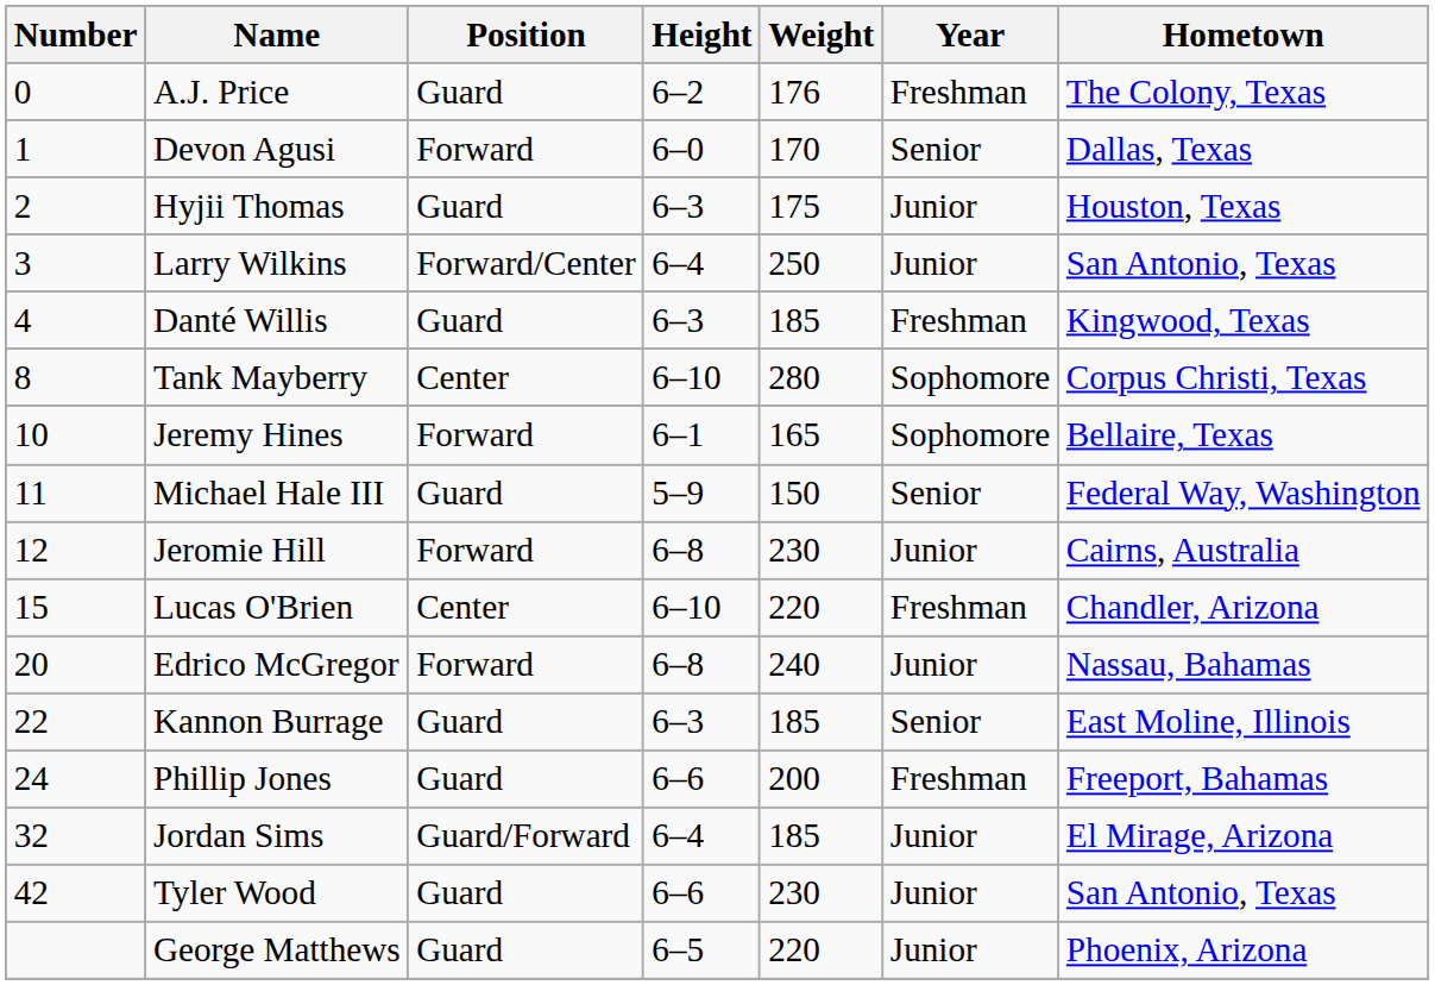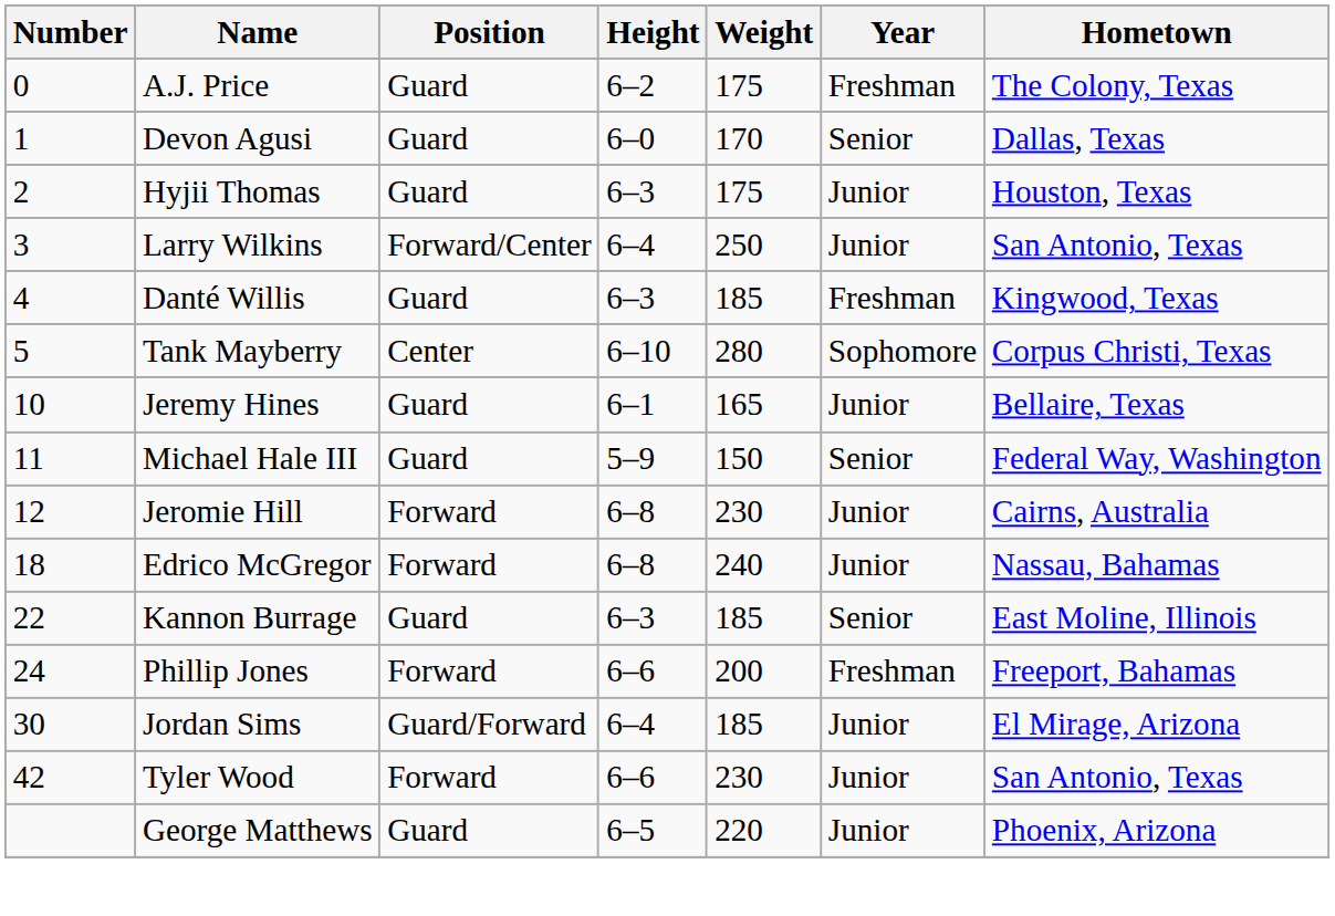A.J. Price | Weight: 176 -> 175
Devon Agusi | Position: Forward -> Guard
Tank Mayberry | Number: 8 -> 5
Jeremy Hines | Position: Forward -> Guard
Jeremy Hines | Year: Sophomore -> Junior
- row: 15 | Lucas O'Brien | Center | 6–10 | 220 | Freshman | Chandler, Arizona
Edrico McGregor | Number: 20 -> 18
Phillip Jones | Position: Guard -> Forward
Jordan Sims | Number: 32 -> 30
Tyler Wood | Position: Guard -> Forward
